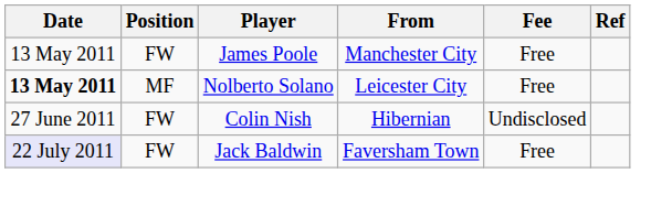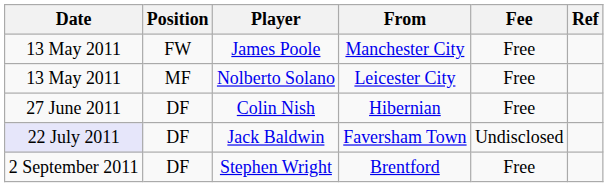Nolberto Solano | Date: bold -> normal
Colin Nish | Position: FW -> DF
Colin Nish | Fee: Undisclosed -> Free
Jack Baldwin | Position: FW -> DF
Jack Baldwin | Fee: Free -> Undisclosed
+ row: 2 September 2011 | DF | Stephen Wright | Brentford | Free
